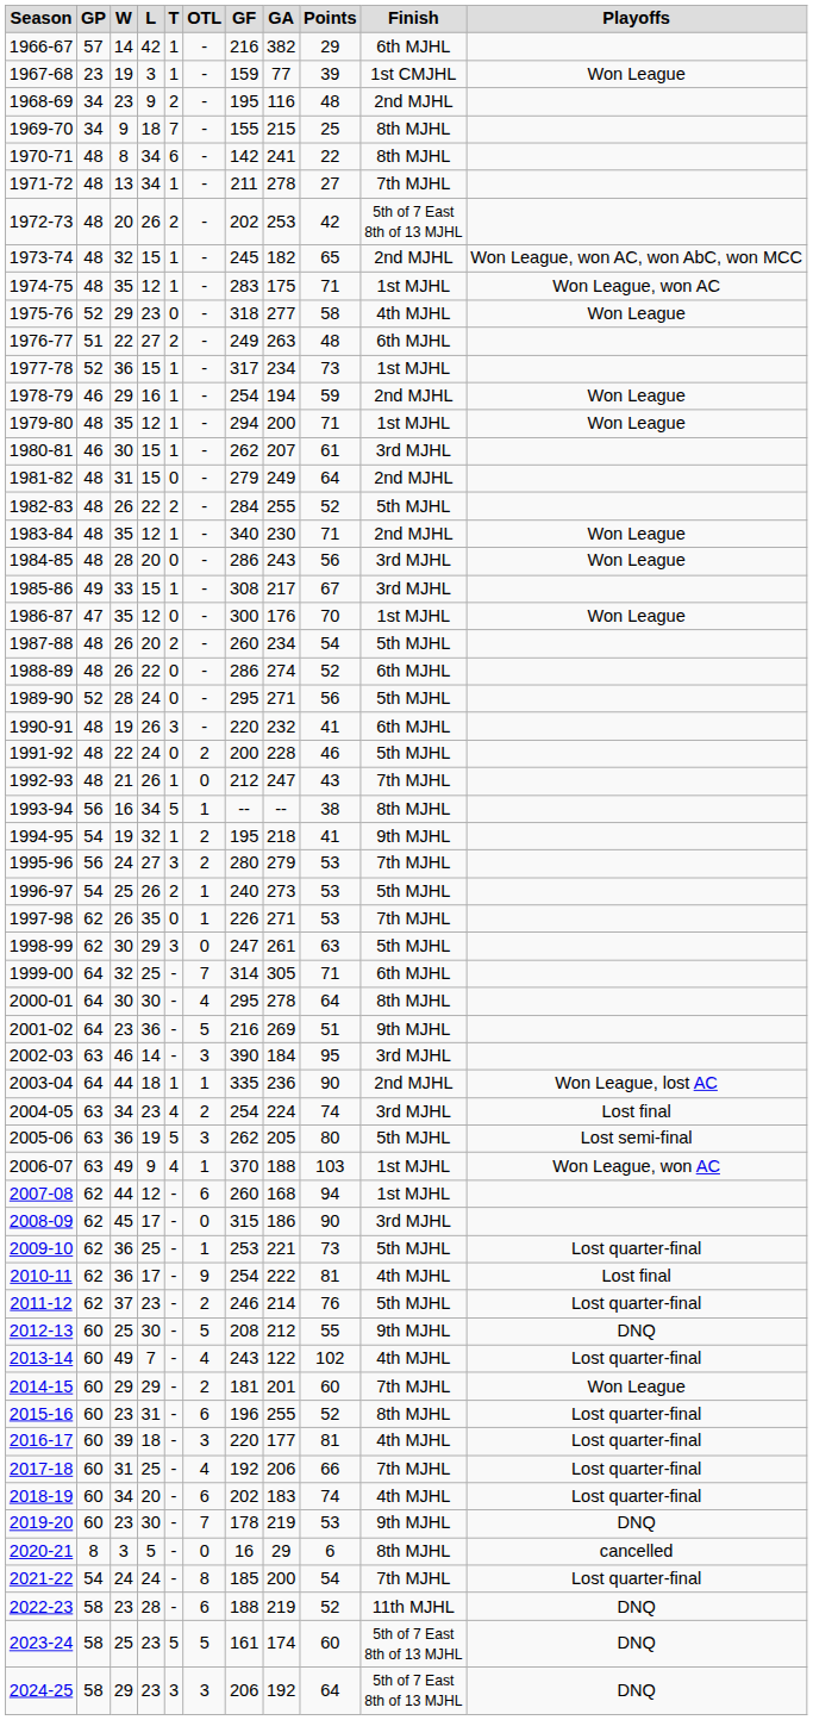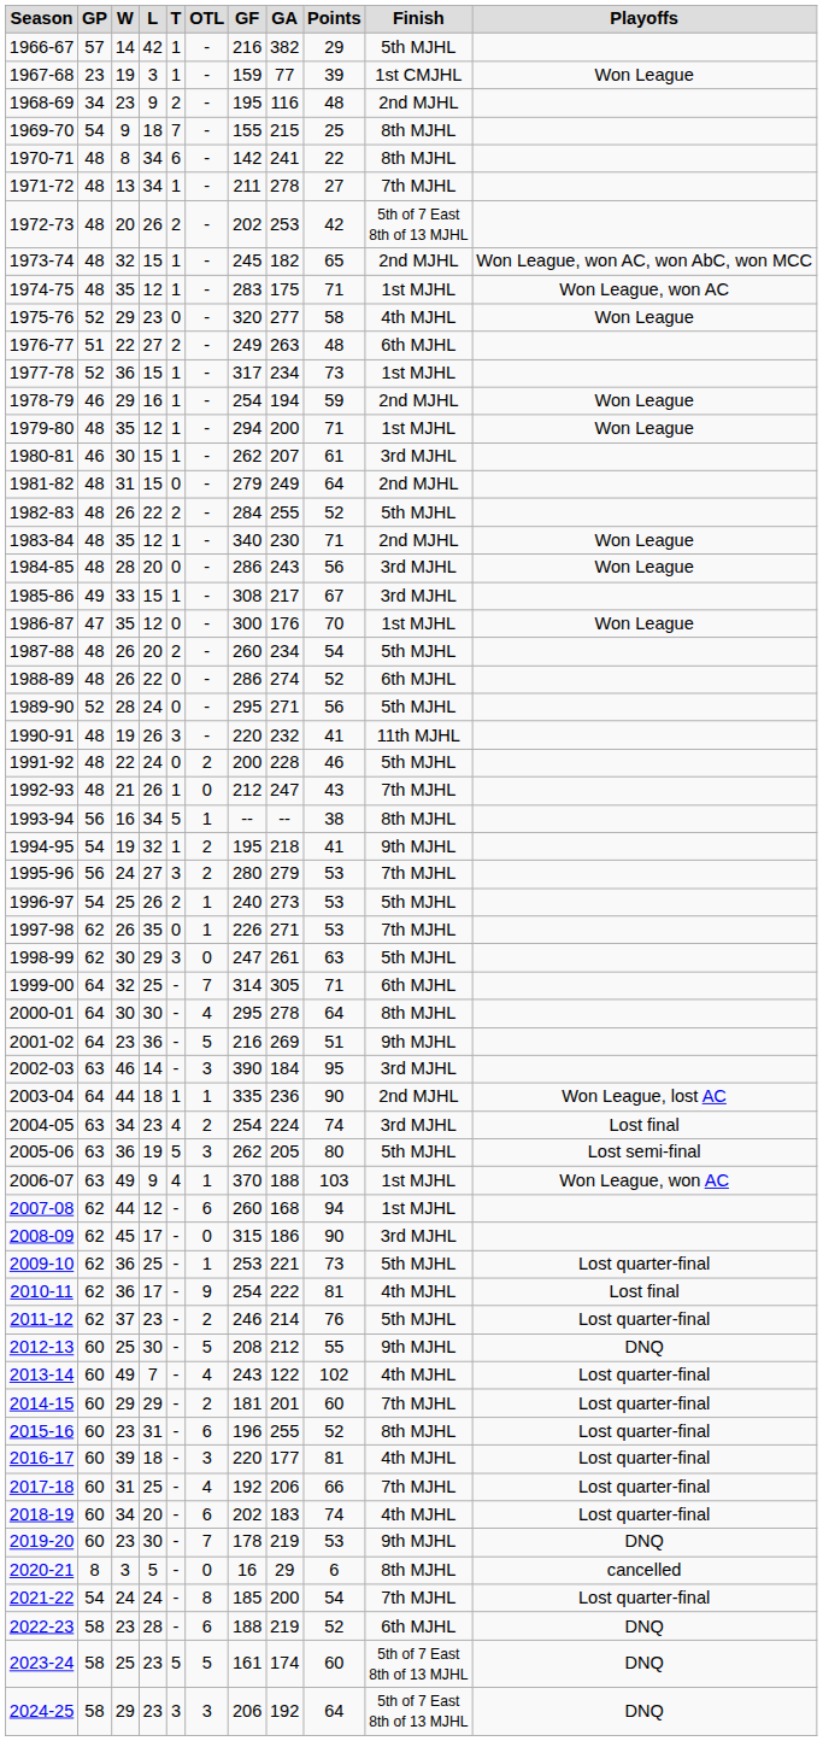1966-67 | Finish: 6th MJHL -> 5th MJHL
1969-70 | GP: 34 -> 54
1975-76 | GF: 318 -> 320
1990-91 | Finish: 6th MJHL -> 11th MJHL
2014-15 | Playoffs: Won League -> Lost quarter-final
2022-23 | Finish: 11th MJHL -> 6th MJHL
